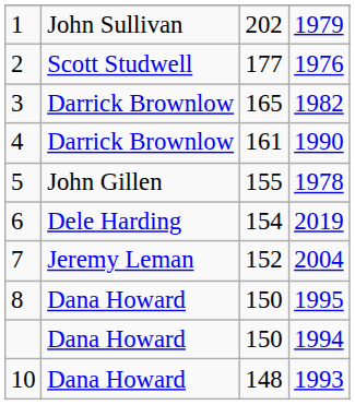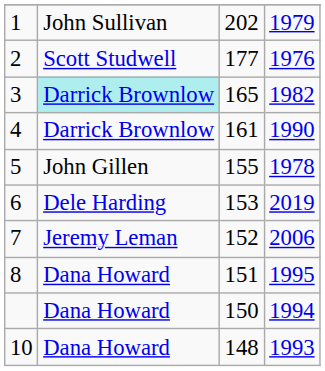3 | column 2: no background -> paleturquoise background
6 | column 3: 154 -> 153
7 | column 4: 2004 -> 2006
8 | column 3: 150 -> 151
